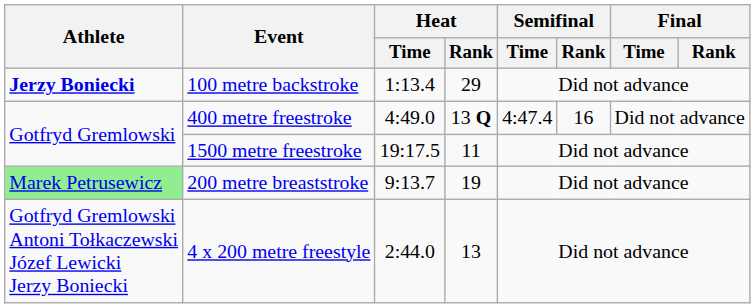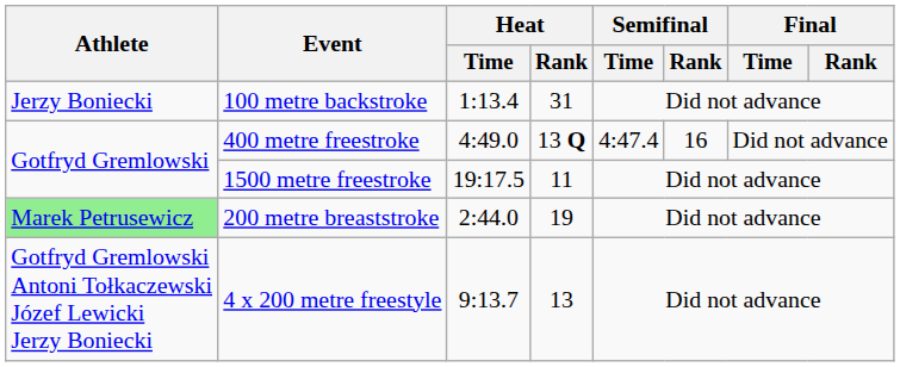100 metre backstroke | Athlete: bold -> normal
100 metre backstroke | Heat / Rank: 29 -> 31
200 metre breaststroke | Heat / Time: 9:13.7 -> 2:44.0
4 x 200 metre freestyle | Heat / Time: 2:44.0 -> 9:13.7
